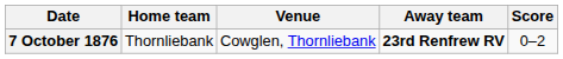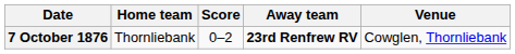columns swapped: Score <-> Venue
